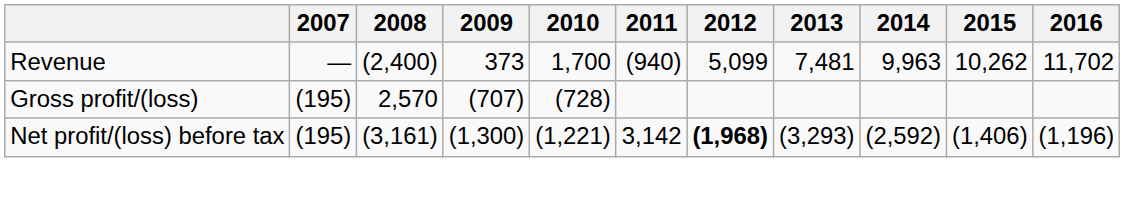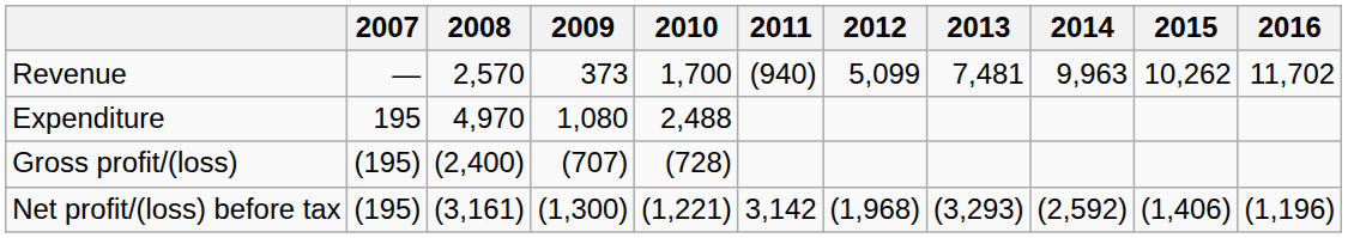Revenue | 2008: (2,400) -> 2,570
+ row: Expenditure | 195 | 4,970 | 1,080 | 2,488
Gross profit/(loss) | 2008: 2,570 -> (2,400)
Net profit/(loss) before tax | 2012: bold -> normal
